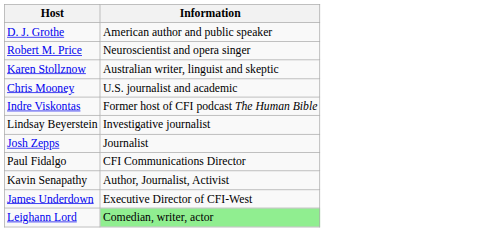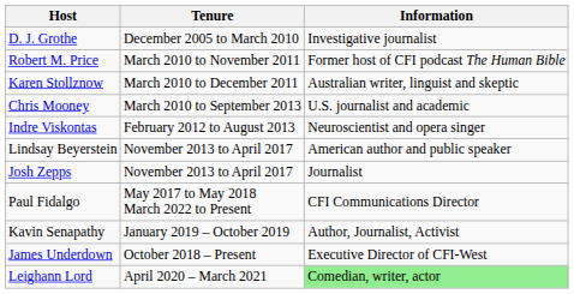+ column: Tenure | December 2005 to March 2010 | March 2010 to November 2011 | March 2010 to December 2011 | March 2010 to September 2013 | February 2012 to August 2013 | November 2013 to April 2017 | November 2013 to April 2017 | May 2017 to May 2018 March 2022 to Present | January 2019 – October 2019 | October 2018 – Present | April 2020 – March 2021
D. J. Grothe | Information: American author and public speaker -> Investigative journalist
Robert M. Price | Information: Neuroscientist and opera singer -> Former host of CFI podcast The Human Bible
Indre Viskontas | Information: Former host of CFI podcast The Human Bible -> Neuroscientist and opera singer
Lindsay Beyerstein | Information: Investigative journalist -> American author and public speaker
